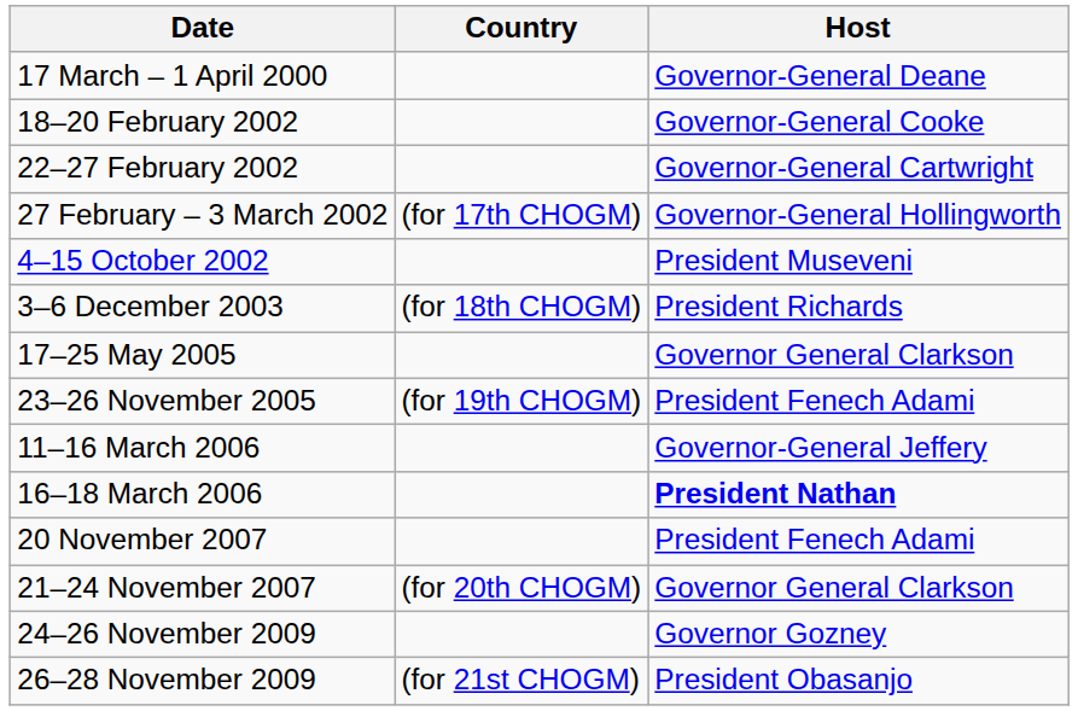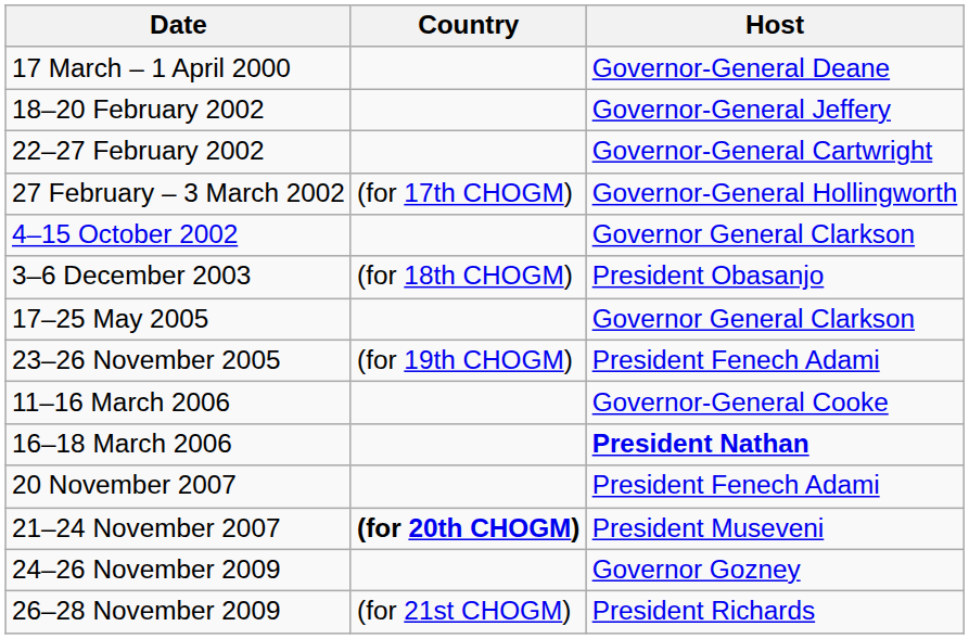18–20 February 2002 | Host: Governor-General Cooke -> Governor-General Jeffery
4–15 October 2002 | Host: President Museveni -> Governor General Clarkson
3–6 December 2003 | Host: President Richards -> President Obasanjo
11–16 March 2006 | Host: Governor-General Jeffery -> Governor-General Cooke
21–24 November 2007 | Country: normal -> bold
21–24 November 2007 | Host: Governor General Clarkson -> President Museveni
26–28 November 2009 | Host: President Obasanjo -> President Richards
